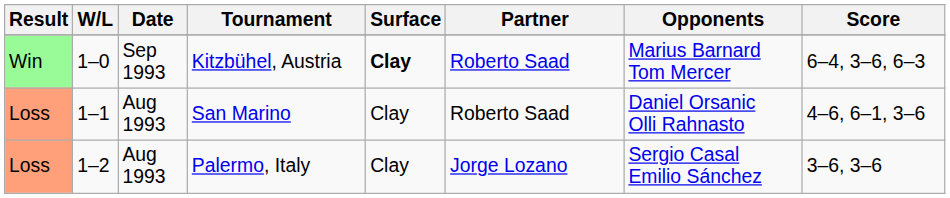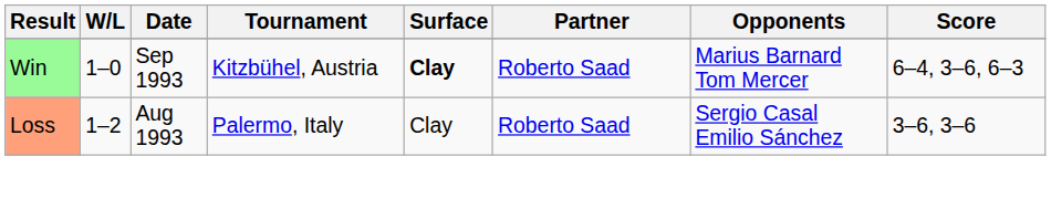- row: Loss | 1–1 | Aug 1993 | San Marino | Clay | Roberto Saad | Daniel Orsanic Olli Rahnasto | 4–6, 6–1, 3–6
Palermo, Italy | Partner: Jorge Lozano -> Roberto Saad
